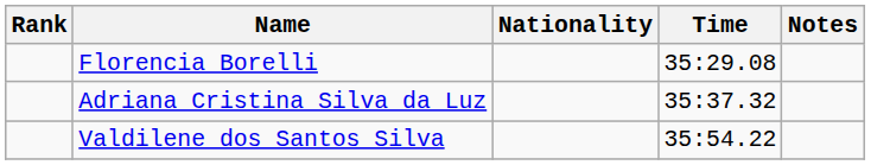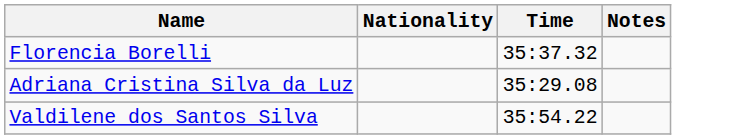- column: Rank
Florencia Borelli | Time: 35:29.08 -> 35:37.32
Adriana Cristina Silva da Luz | Time: 35:37.32 -> 35:29.08
